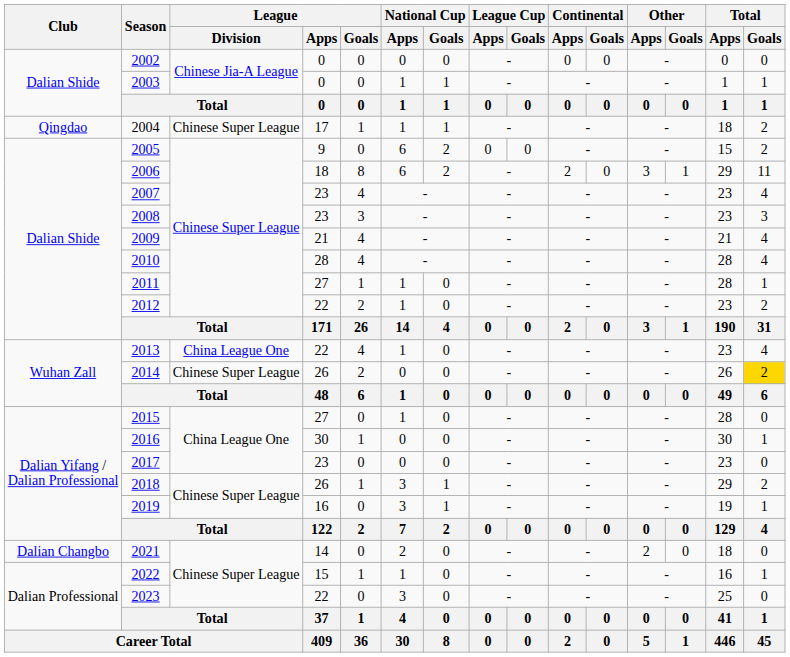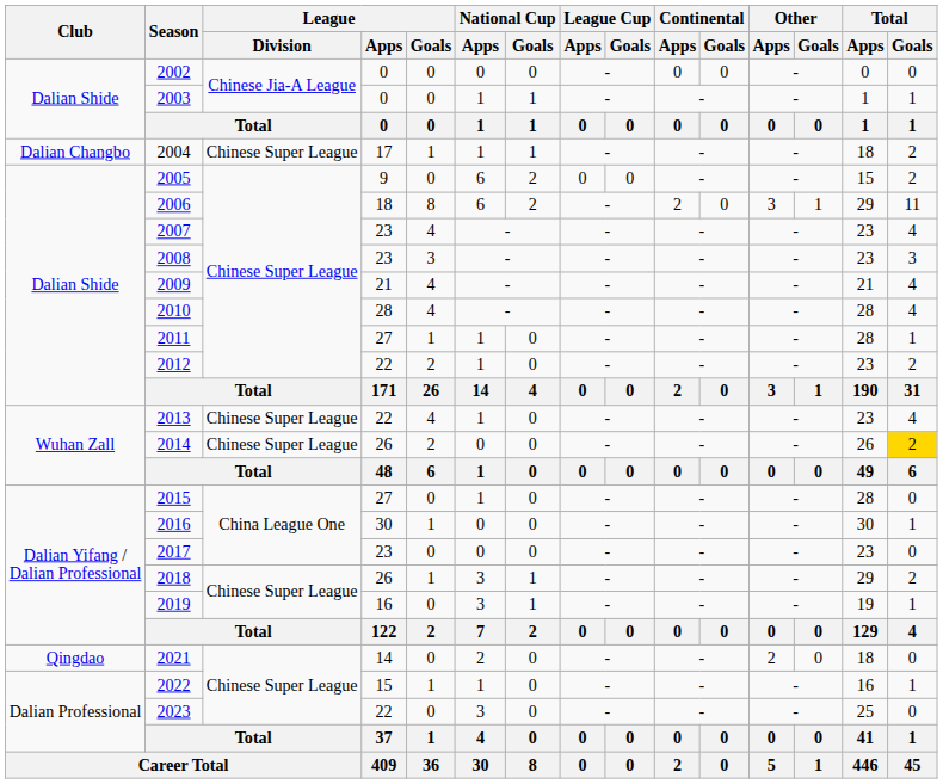2004 | Club: Qingdao -> Dalian Changbo
2013 | League / Division: China League One -> Chinese Super League
2021 | Club: Dalian Changbo -> Qingdao
